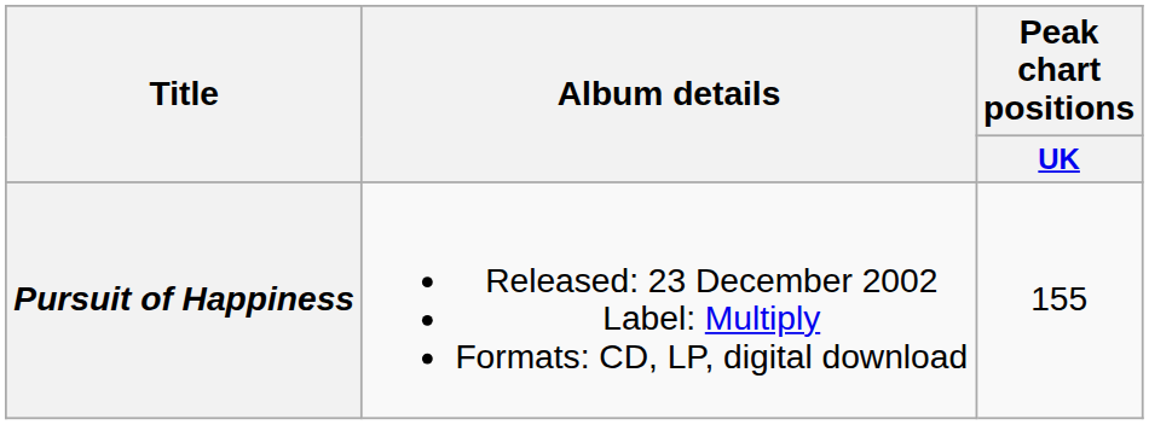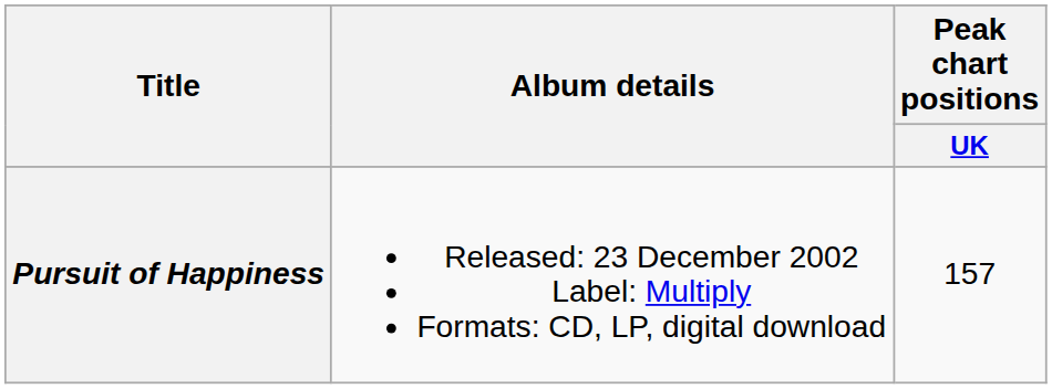Pursuit of Happiness | Peak chart positions / UK: 155 -> 157
